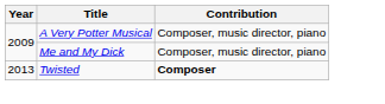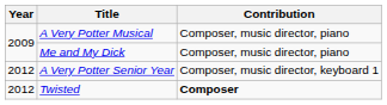+ row: 2012 | A Very Potter Senior Year | Composer, music director, keyboard 1
Twisted | Year: 2013 -> 2012
